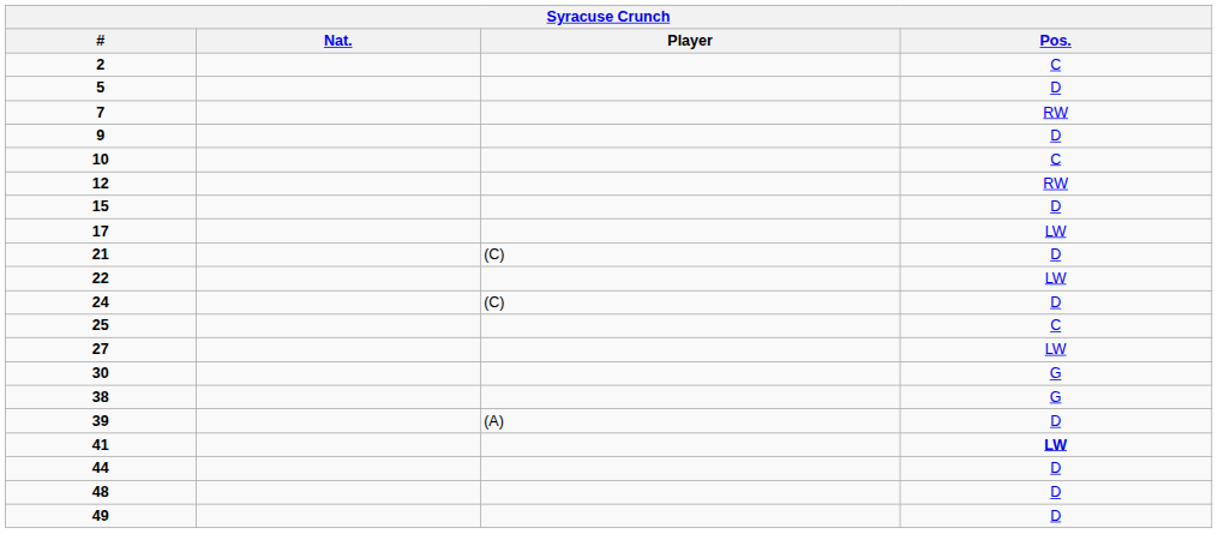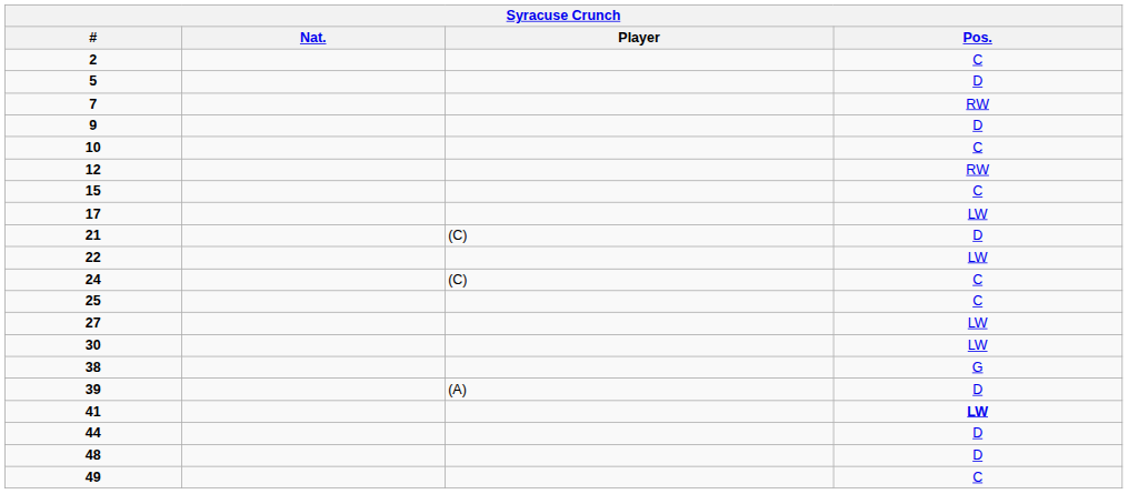15 | Pos.: D -> C
24 | Pos.: D -> C
30 | Pos.: G -> LW
49 | Pos.: D -> C
